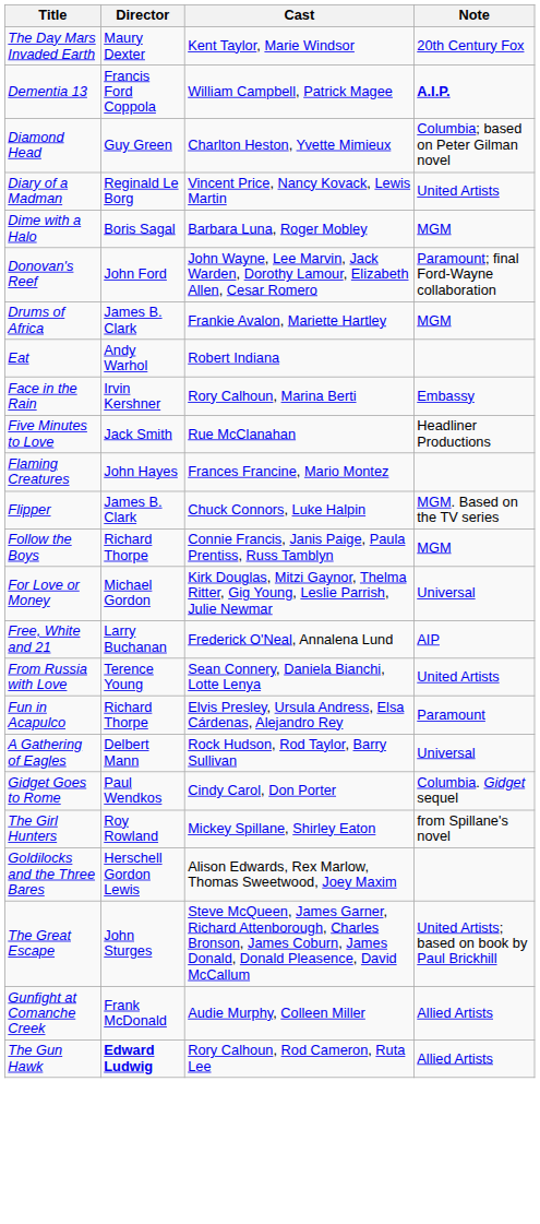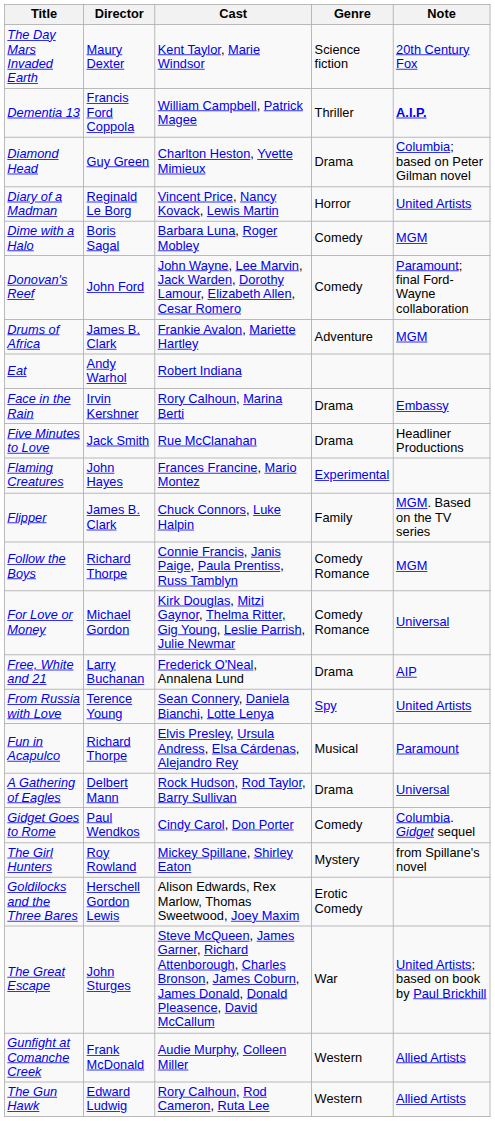+ column: Genre | Science fiction | Thriller | Drama | Horror | Comedy | Comedy | Adventure | Drama | Drama | Experimental | Family | Comedy Romance | Comedy Romance | Drama | Spy | Musical | Drama | Comedy | Mystery | Erotic Comedy | War | Western | Western
The Gun Hawk | Director: bold -> normal
